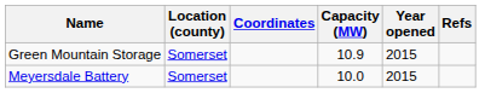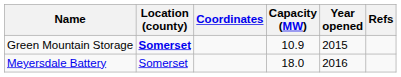Green Mountain Storage | Location (county): normal -> bold
Meyersdale Battery | Capacity (MW): 10.0 -> 18.0
Meyersdale Battery | Year opened: 2015 -> 2016
